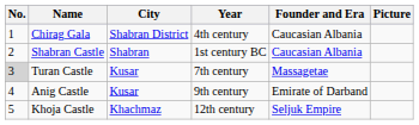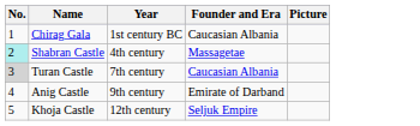- column: City | Shabran District | Shabran | Kusar | Kusar | Khachmaz
Chirag Gala | Year: 4th century -> 1st century BC
Shabran Castle | No.: no background -> paleturquoise background
Shabran Castle | Year: 1st century BC -> 4th century
Shabran Castle | Founder and Era: Caucasian Albania -> Massagetae
Turan Castle | Founder and Era: Massagetae -> Caucasian Albania
